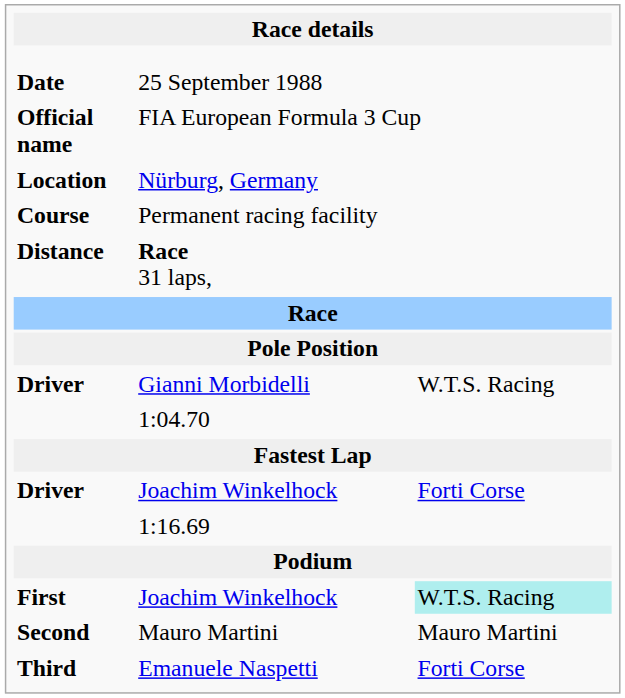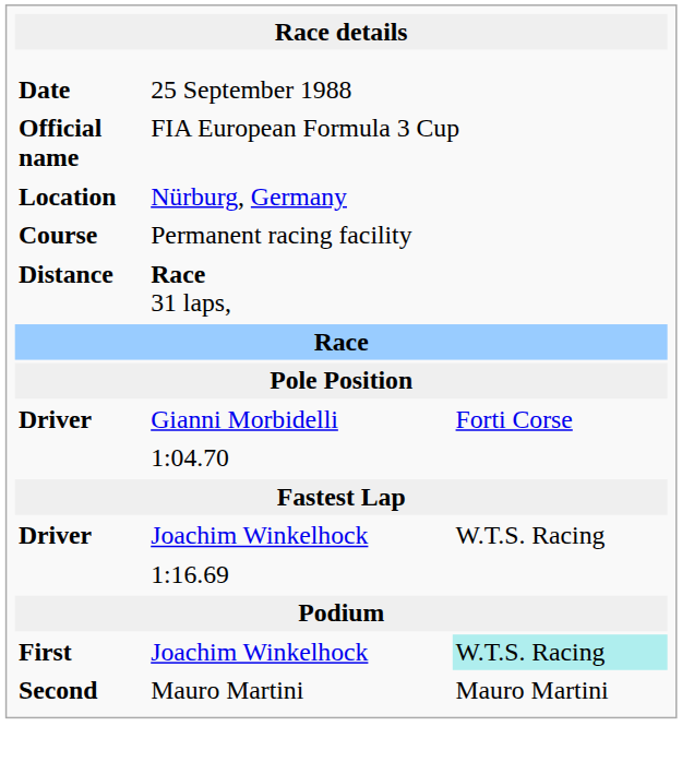Gianni Morbidelli | column 3: W.T.S. Racing -> Forti Corse
Driver / Joachim Winkelhock | column 3: Forti Corse -> W.T.S. Racing
- row: Third | Emanuele Naspetti | Forti Corse
